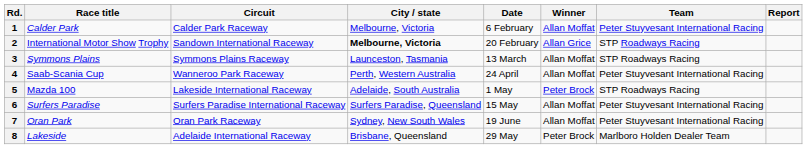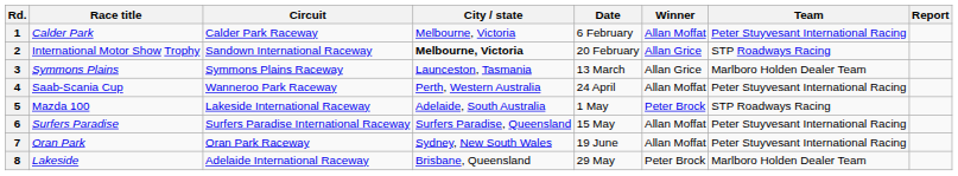3 | Winner: Allan Moffat -> Allan Grice
3 | Team: STP Roadways Racing -> Marlboro Holden Dealer Team
